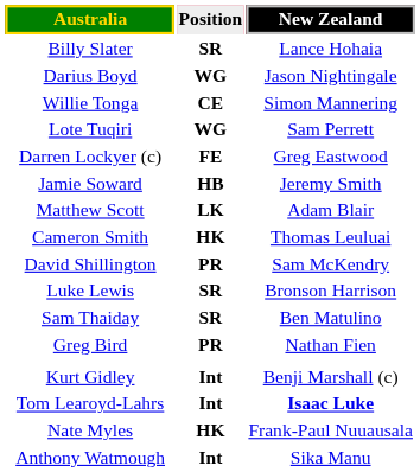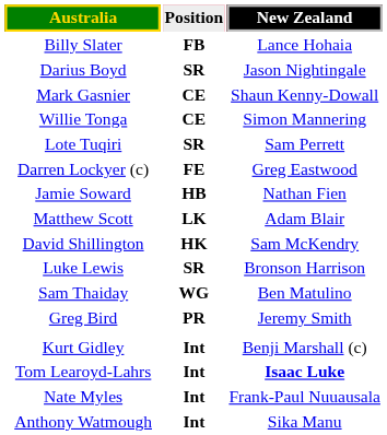Billy Slater | Position: SR -> FB
Darius Boyd | Position: WG -> SR
+ row: Mark Gasnier | CE | Shaun Kenny-Dowall
Lote Tuqiri | Position: WG -> SR
Jamie Soward | New Zealand: Jeremy Smith -> Nathan Fien
- row: Cameron Smith | HK | Thomas Leuluai
David Shillington | Position: PR -> HK
Sam Thaiday | Position: SR -> WG
Greg Bird | New Zealand: Nathan Fien -> Jeremy Smith
Nate Myles | Position: HK -> Int
